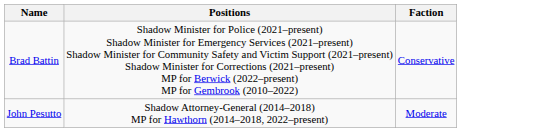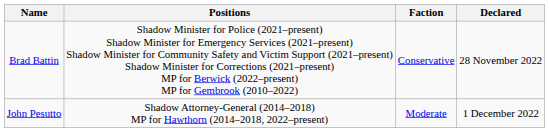+ column: Declared | 28 November 2022 | 1 December 2022
